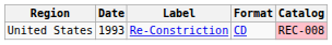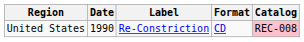United States | Date: 1993 -> 1990
